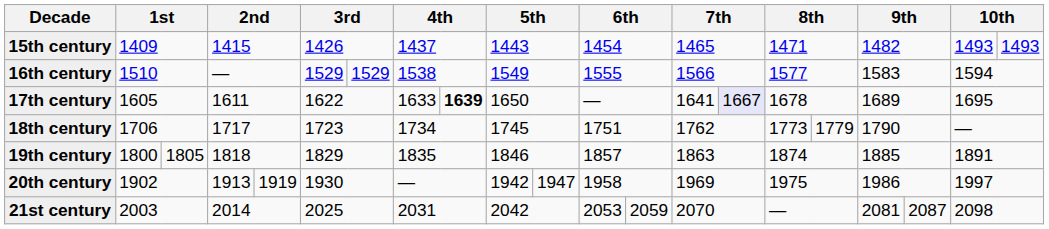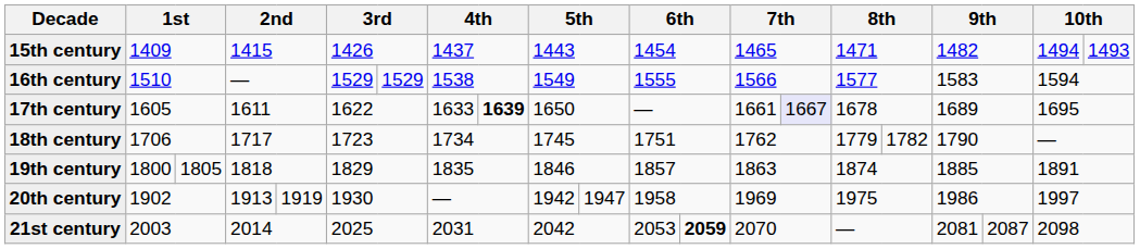15th century | column 20: 1493 -> 1494
17th century | column 14: 1641 -> 1661
18th century | column 16: 1773 -> 1779
18th century | column 17: 1779 -> 1782
21st century | column 13: normal -> bold
